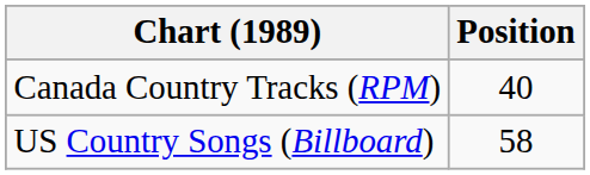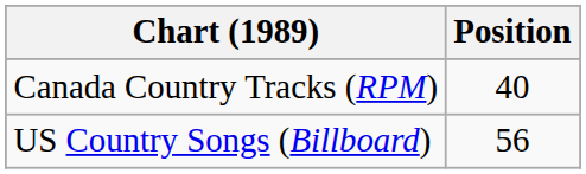US Country Songs (Billboard) | Position: 58 -> 56
